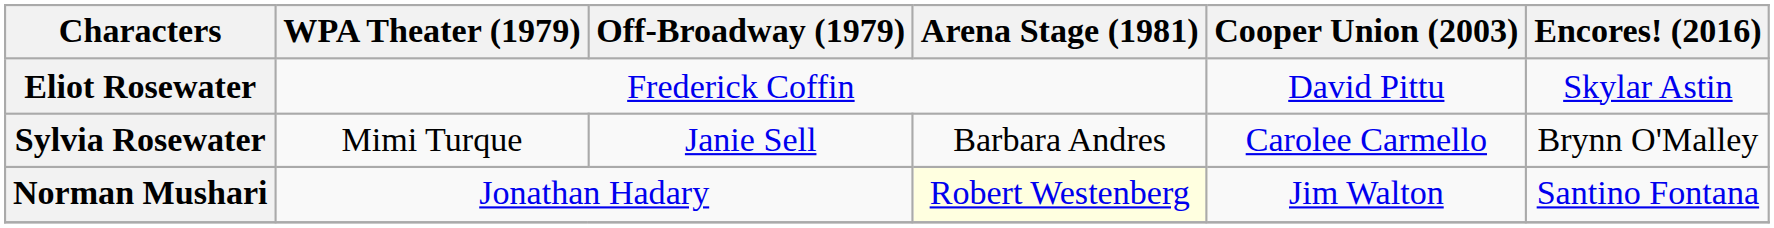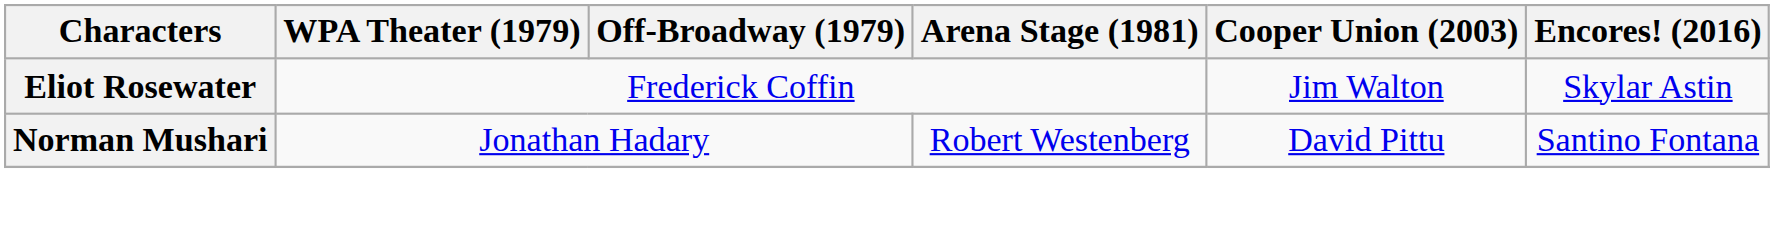Eliot Rosewater | Cooper Union (2003): David Pittu -> Jim Walton
- row: Sylvia Rosewater | Mimi Turque | Janie Sell | Barbara Andres | Carolee Carmello | Brynn O'Malley
Norman Mushari | Arena Stage (1981): lightyellow background -> no background
Norman Mushari | Cooper Union (2003): Jim Walton -> David Pittu
